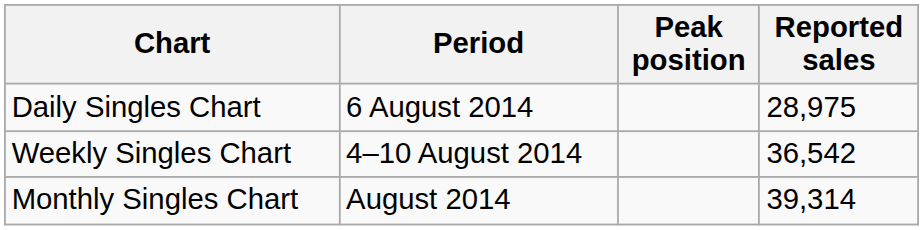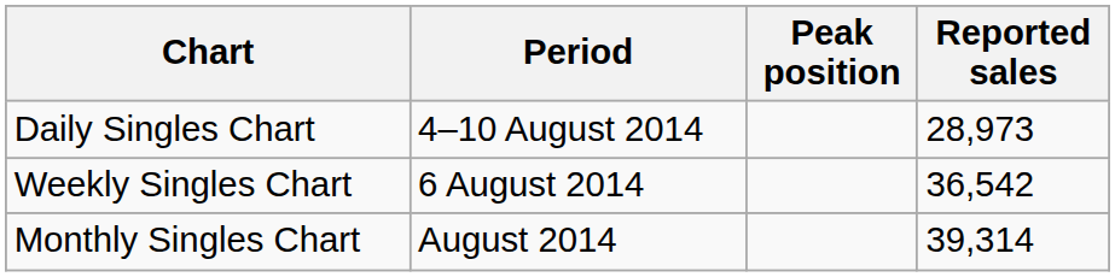Daily Singles Chart | Period: 6 August 2014 -> 4–10 August 2014
Daily Singles Chart | Reported sales: 28,975 -> 28,973
Weekly Singles Chart | Period: 4–10 August 2014 -> 6 August 2014
